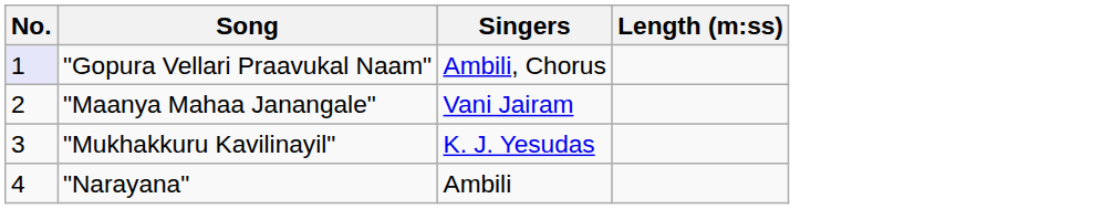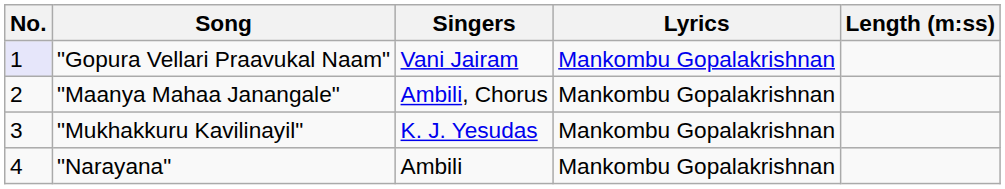+ column: Lyrics | Mankombu Gopalakrishnan | Mankombu Gopalakrishnan | Mankombu Gopalakrishnan | Mankombu Gopalakrishnan
"Gopura Vellari Praavukal Naam" | Singers: Ambili, Chorus -> Vani Jairam
"Maanya Mahaa Janangale" | Singers: Vani Jairam -> Ambili, Chorus
